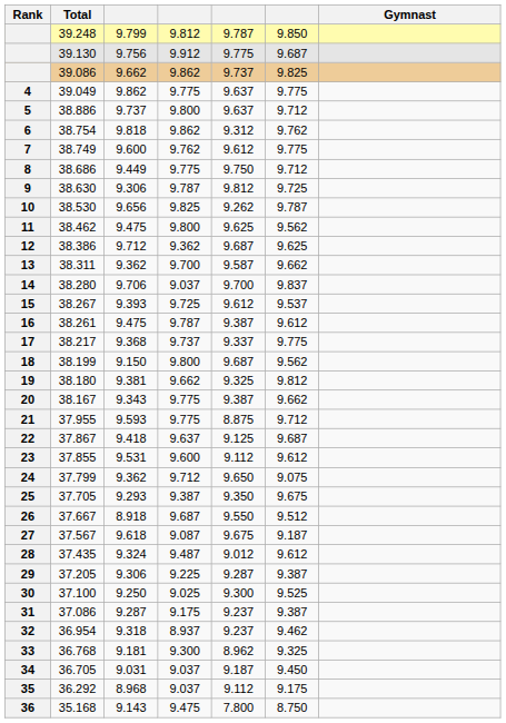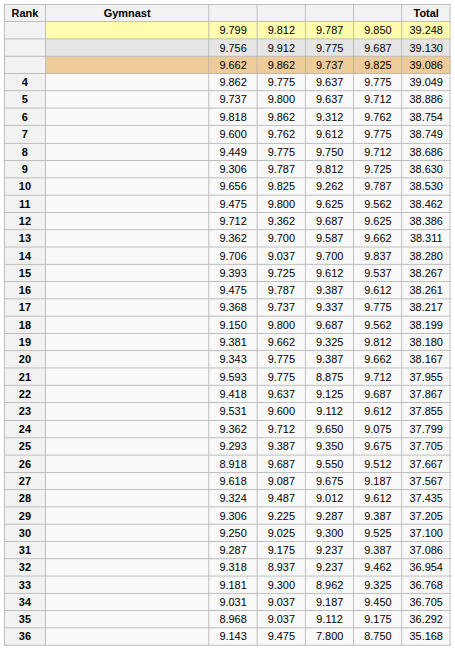columns swapped: Gymnast <-> Total
